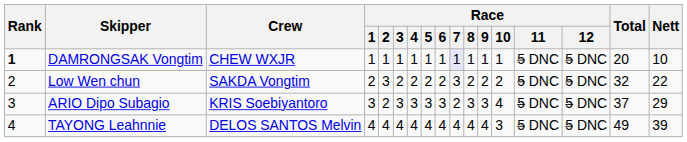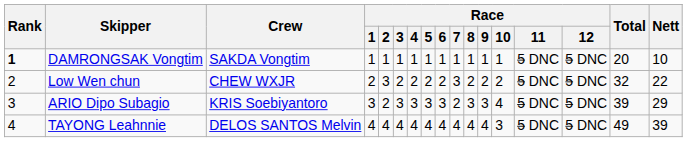DAMRONGSAK Vongtim | Crew: CHEW WXJR -> SAKDA Vongtim
DAMRONGSAK Vongtim | Race / 7: lavender background -> no background
Low Wen chun | Crew: SAKDA Vongtim -> CHEW WXJR
ARIO Dipo Subagio | Total: 37 -> 39
